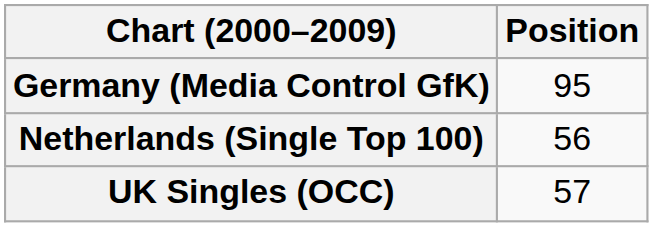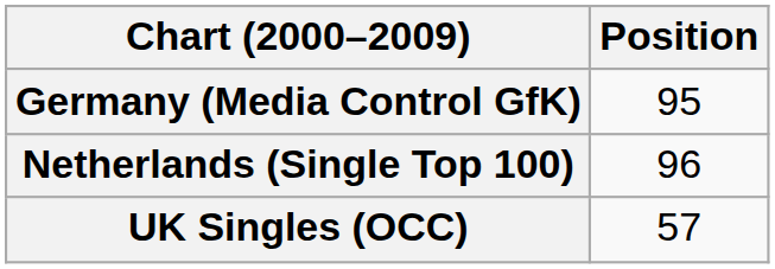Netherlands (Single Top 100) | Position: 56 -> 96
